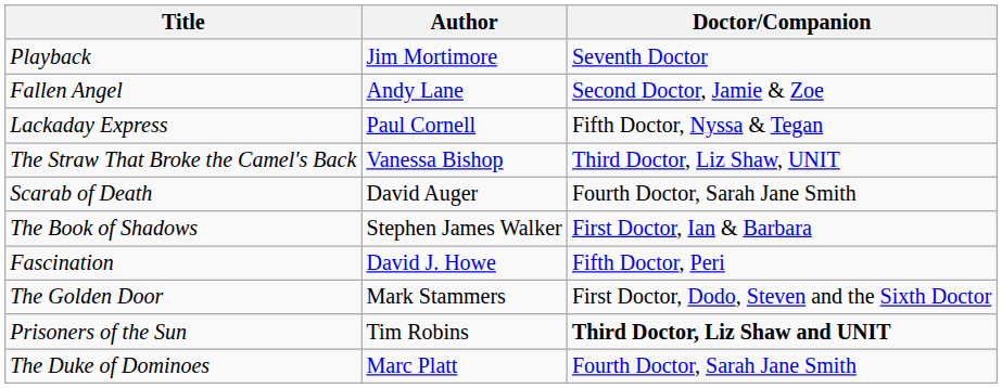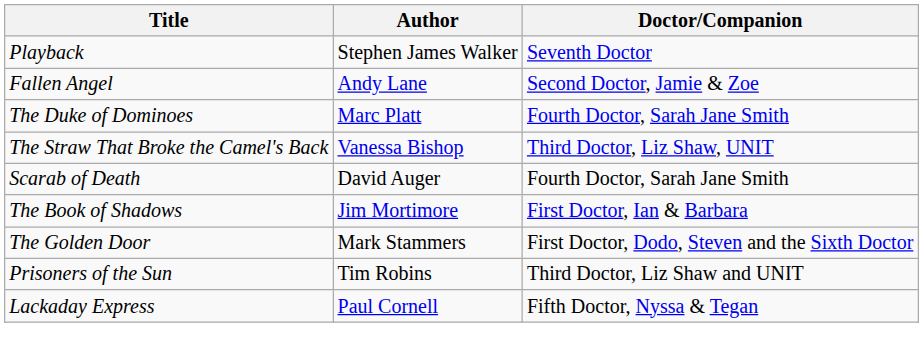Playback | Author: Jim Mortimore -> Stephen James Walker
rows swapped: The Duke of Dominoes <-> Lackaday Express
The Book of Shadows | Author: Stephen James Walker -> Jim Mortimore
- row: Fascination | David J. Howe | Fifth Doctor, Peri
Prisoners of the Sun | Doctor/Companion: bold -> normal
